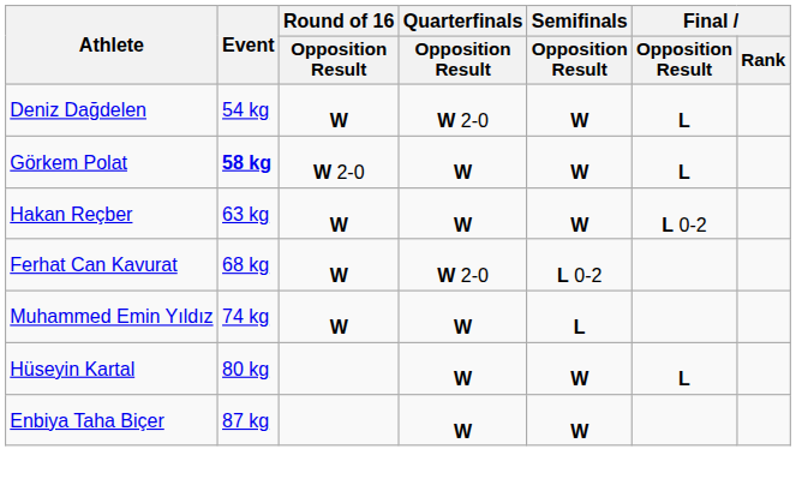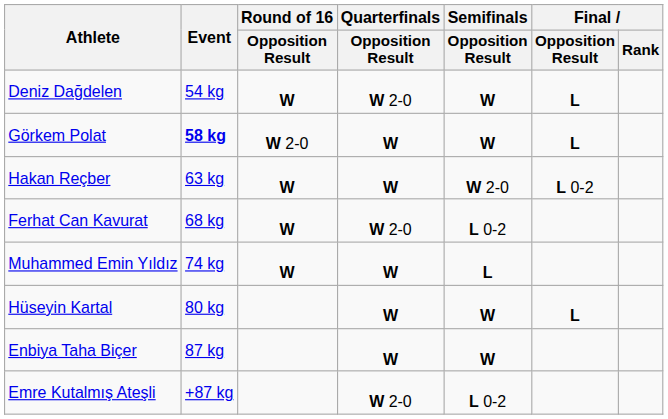Hakan Reçber | Semifinals / Opposition Result: W -> W 2-0
+ row: Emre Kutalmış Ateşli | +87 kg | W 2-0 | L 0-2
